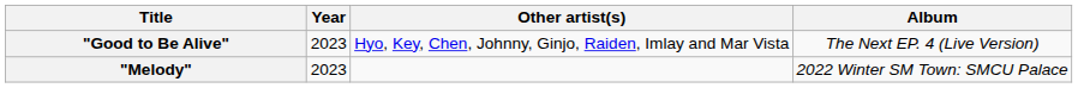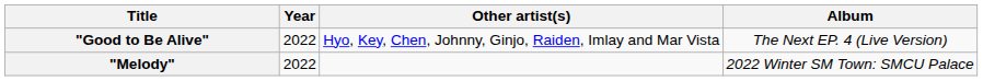"Good to Be Alive" | Year: 2023 -> 2022
"Melody" | Year: 2023 -> 2022
